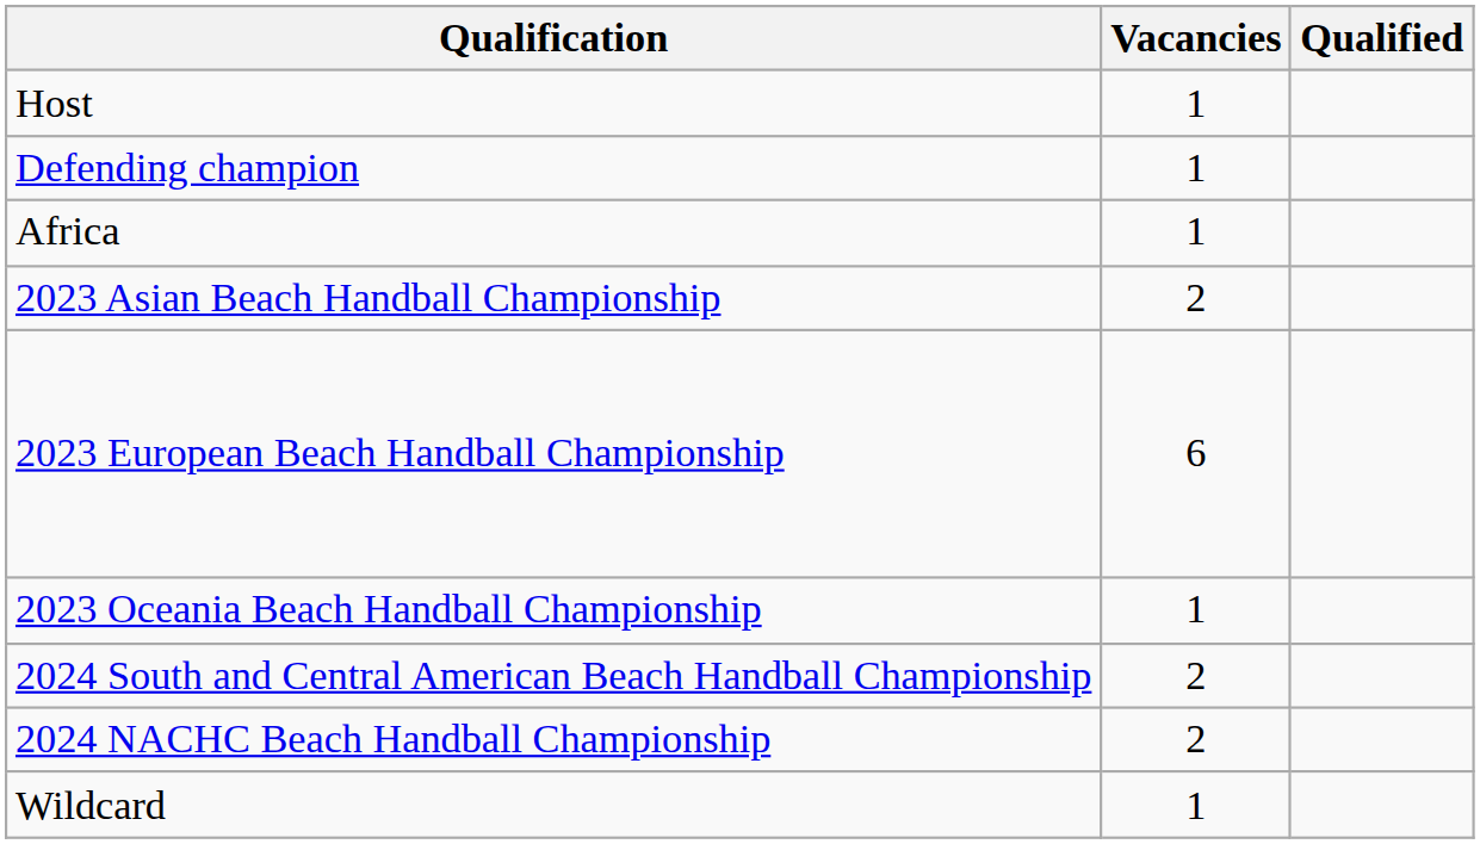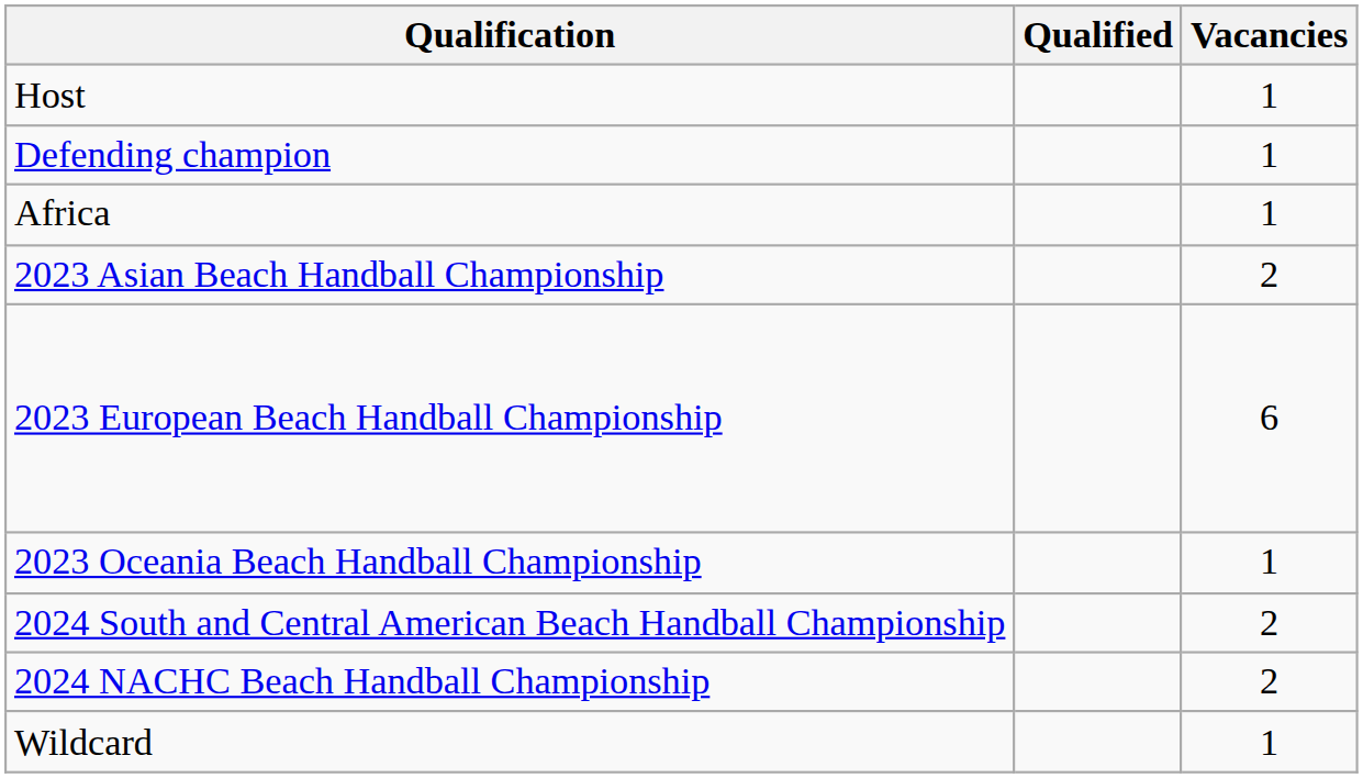columns swapped: Vacancies <-> Qualified
